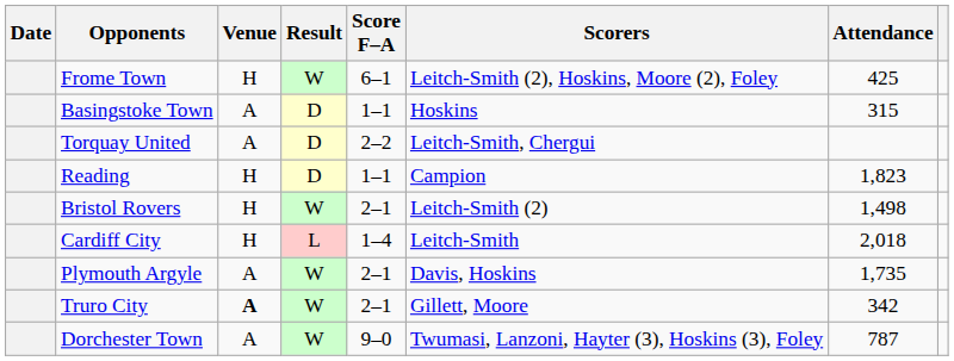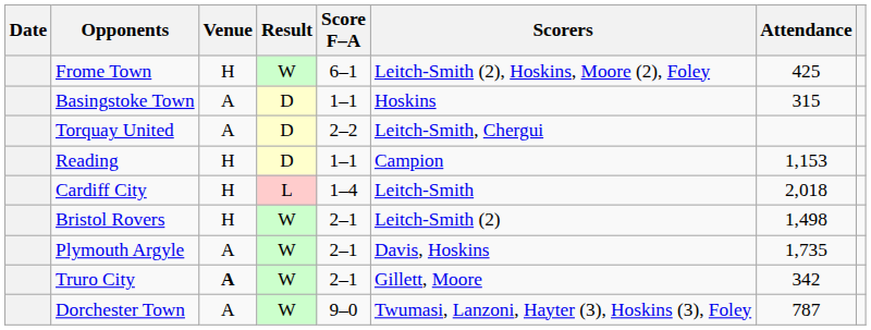Reading | Attendance: 1,823 -> 1,153
rows swapped: Bristol Rovers <-> Cardiff City
